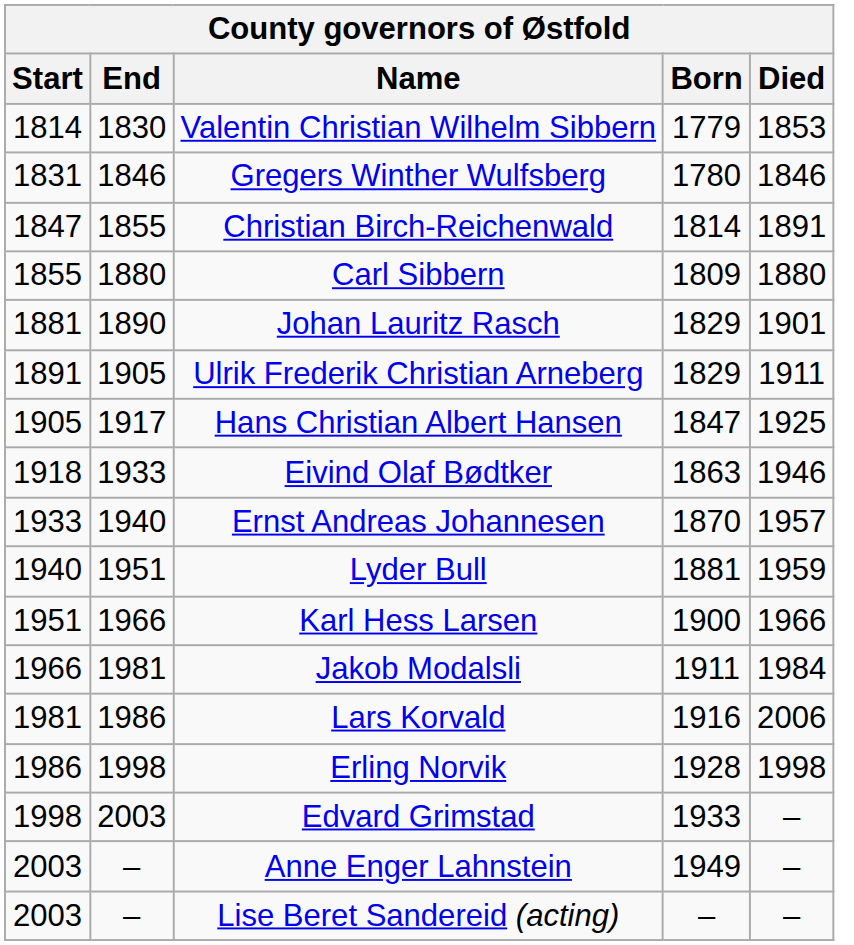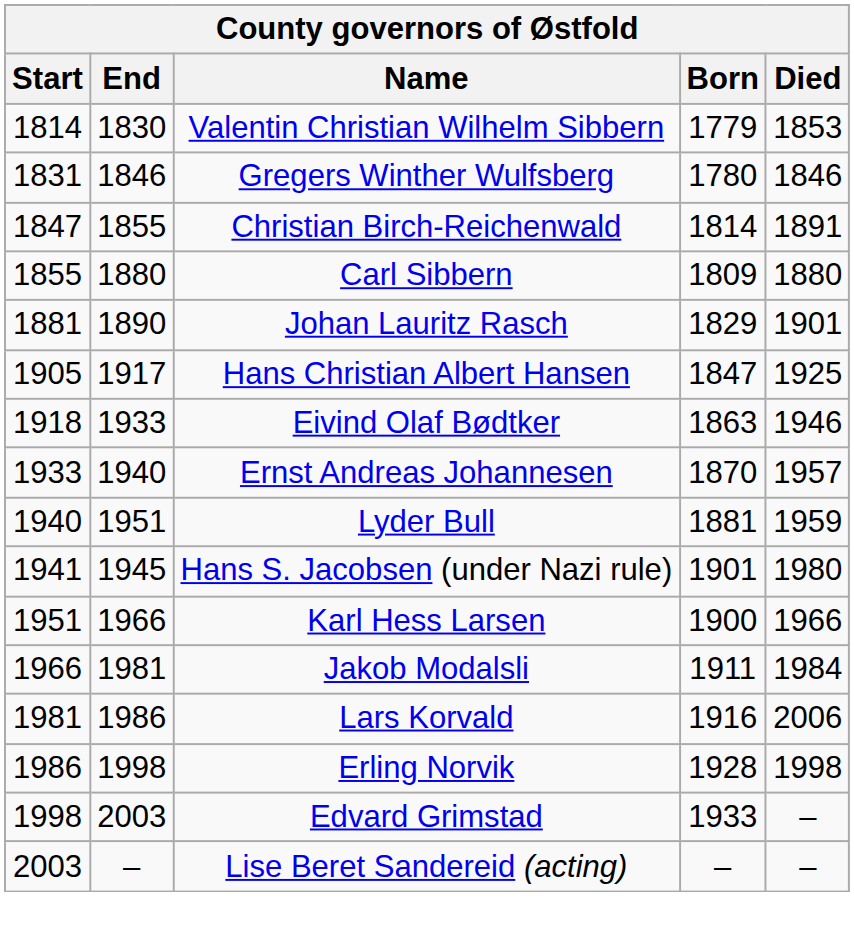- row: 1891 | 1905 | Ulrik Frederik Christian Arneberg | 1829 | 1911
+ row: 1941 | 1945 | Hans S. Jacobsen (under Nazi rule) | 1901 | 1980
- row: 2003 | – | Anne Enger Lahnstein | 1949 | –
